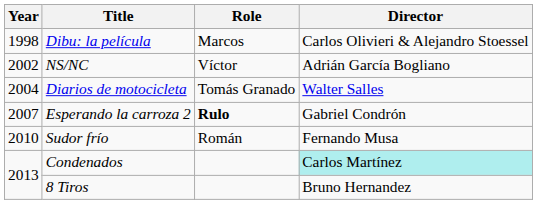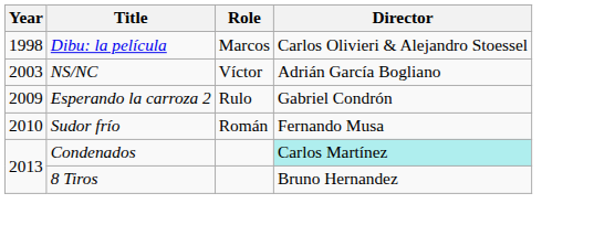NS/NC | Year: 2002 -> 2003
- row: 2004 | Diarios de motocicleta | Tomás Granado | Walter Salles
Esperando la carroza 2 | Year: 2007 -> 2009
Esperando la carroza 2 | Role: bold -> normal
